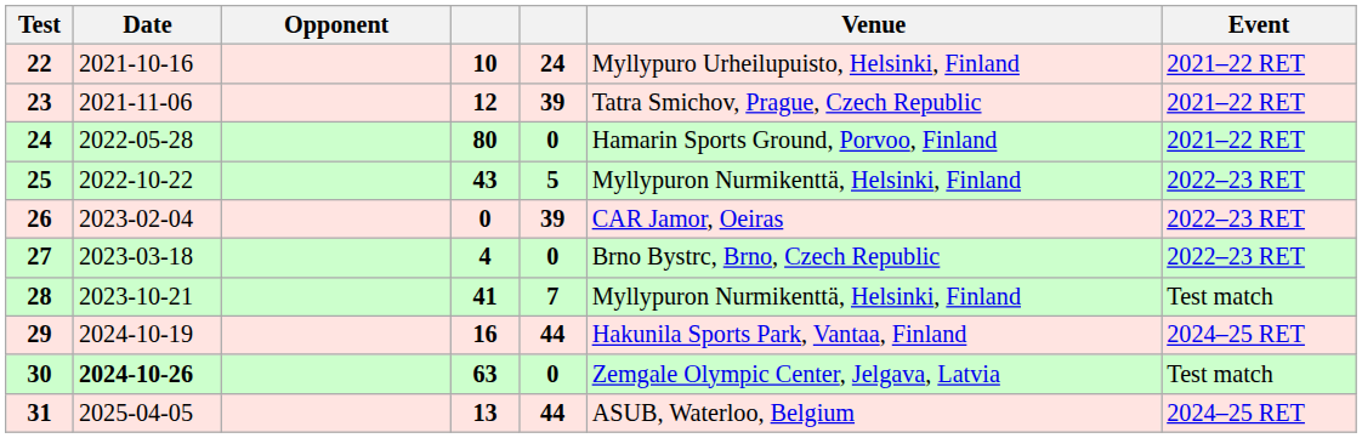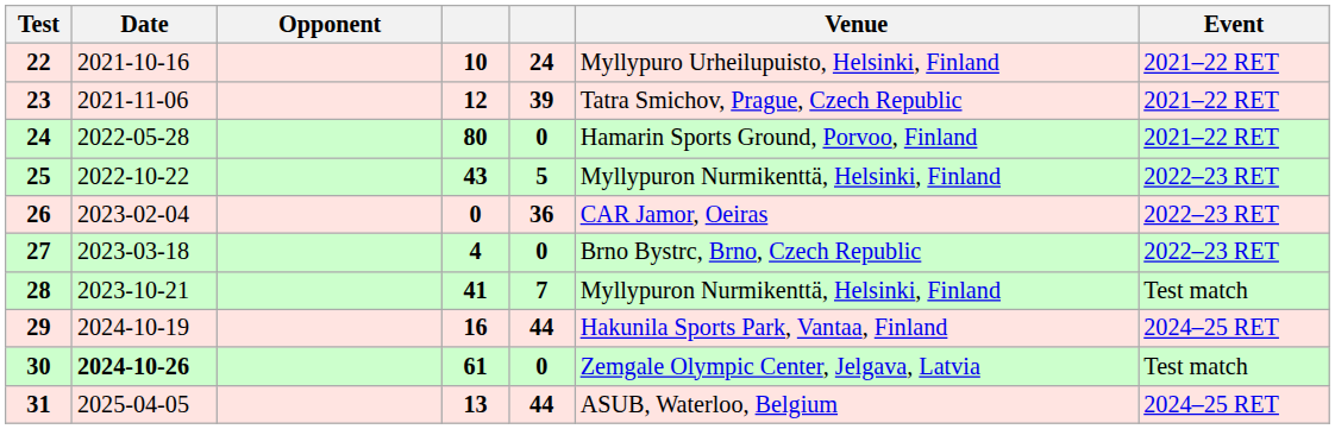26 | column 5: 39 -> 36
30 | column 4: 63 -> 61
